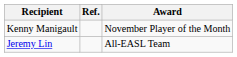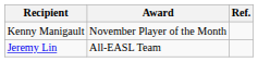columns swapped: Award <-> Ref.
